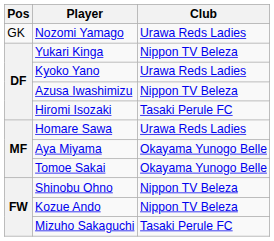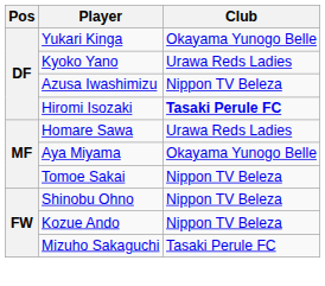- row: GK | Nozomi Yamago | Urawa Reds Ladies
Yukari Kinga | Club: Nippon TV Beleza -> Okayama Yunogo Belle
Hiromi Isozaki | Club: normal -> bold
Tomoe Sakai | Club: Okayama Yunogo Belle -> Nippon TV Beleza
